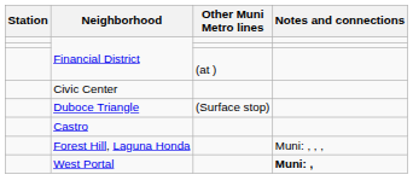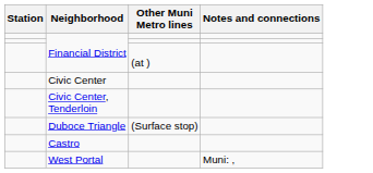+ row: Civic Center, Tenderloin
- row: Forest Hill, Laguna Honda | Muni: , , ,
West Portal | Notes and connections: bold -> normal
